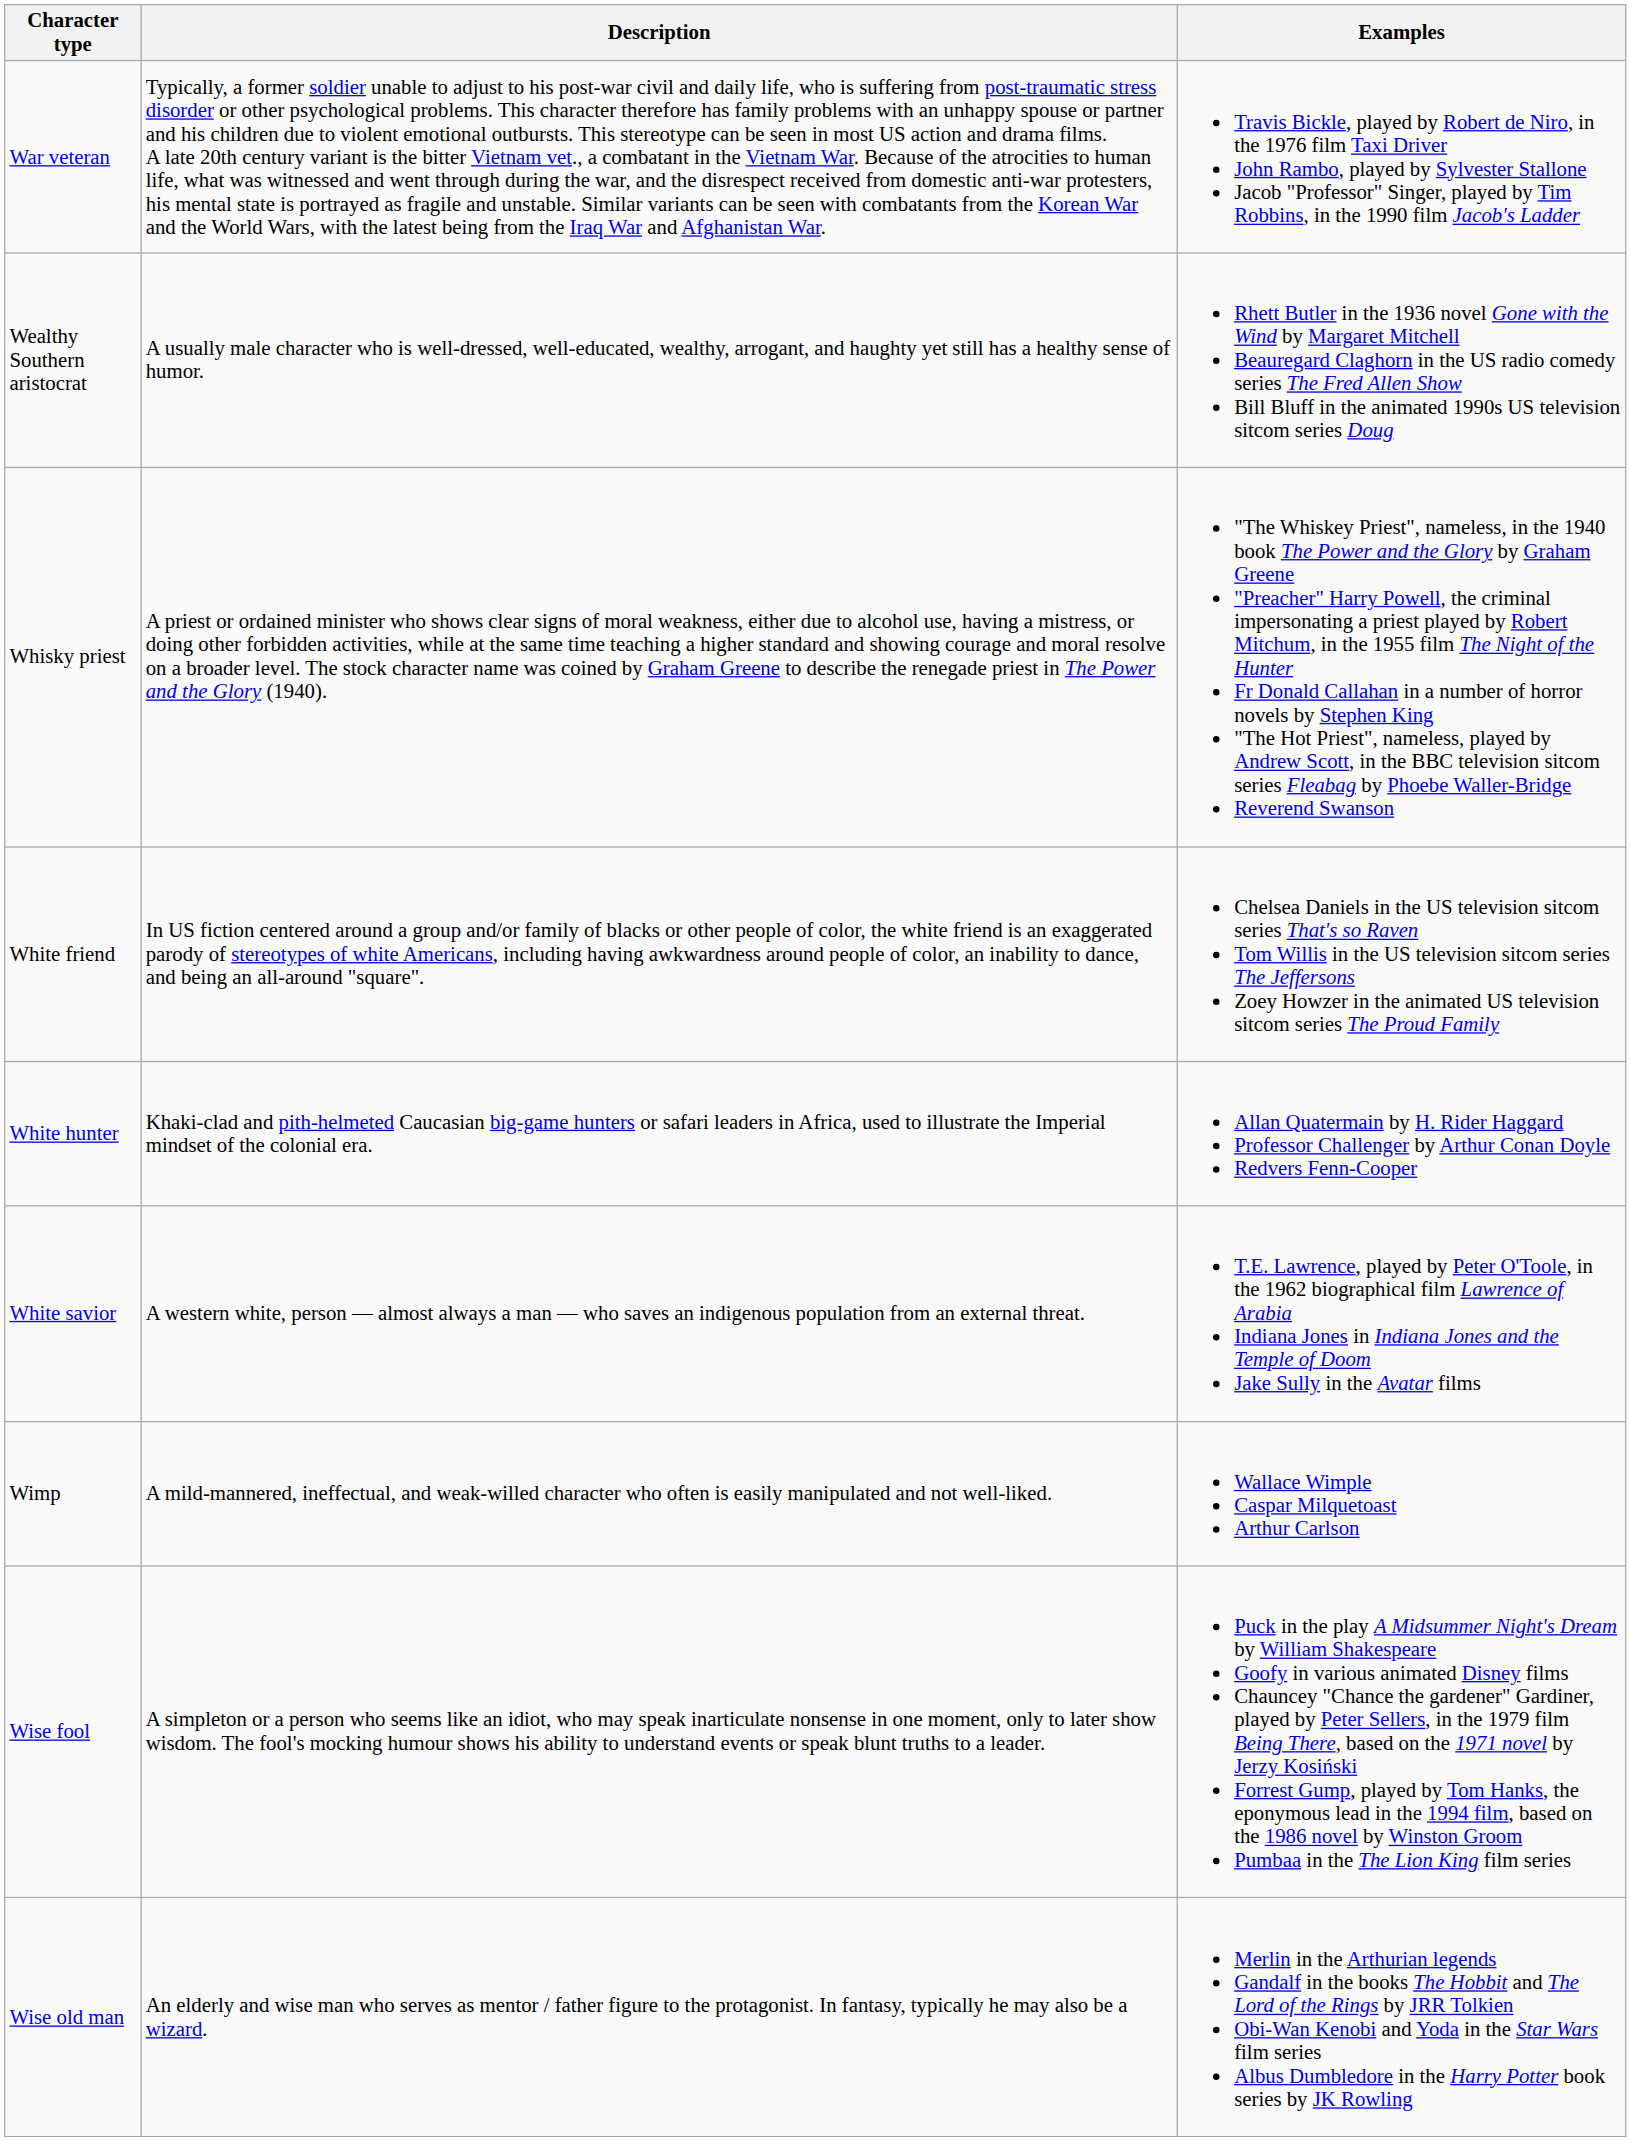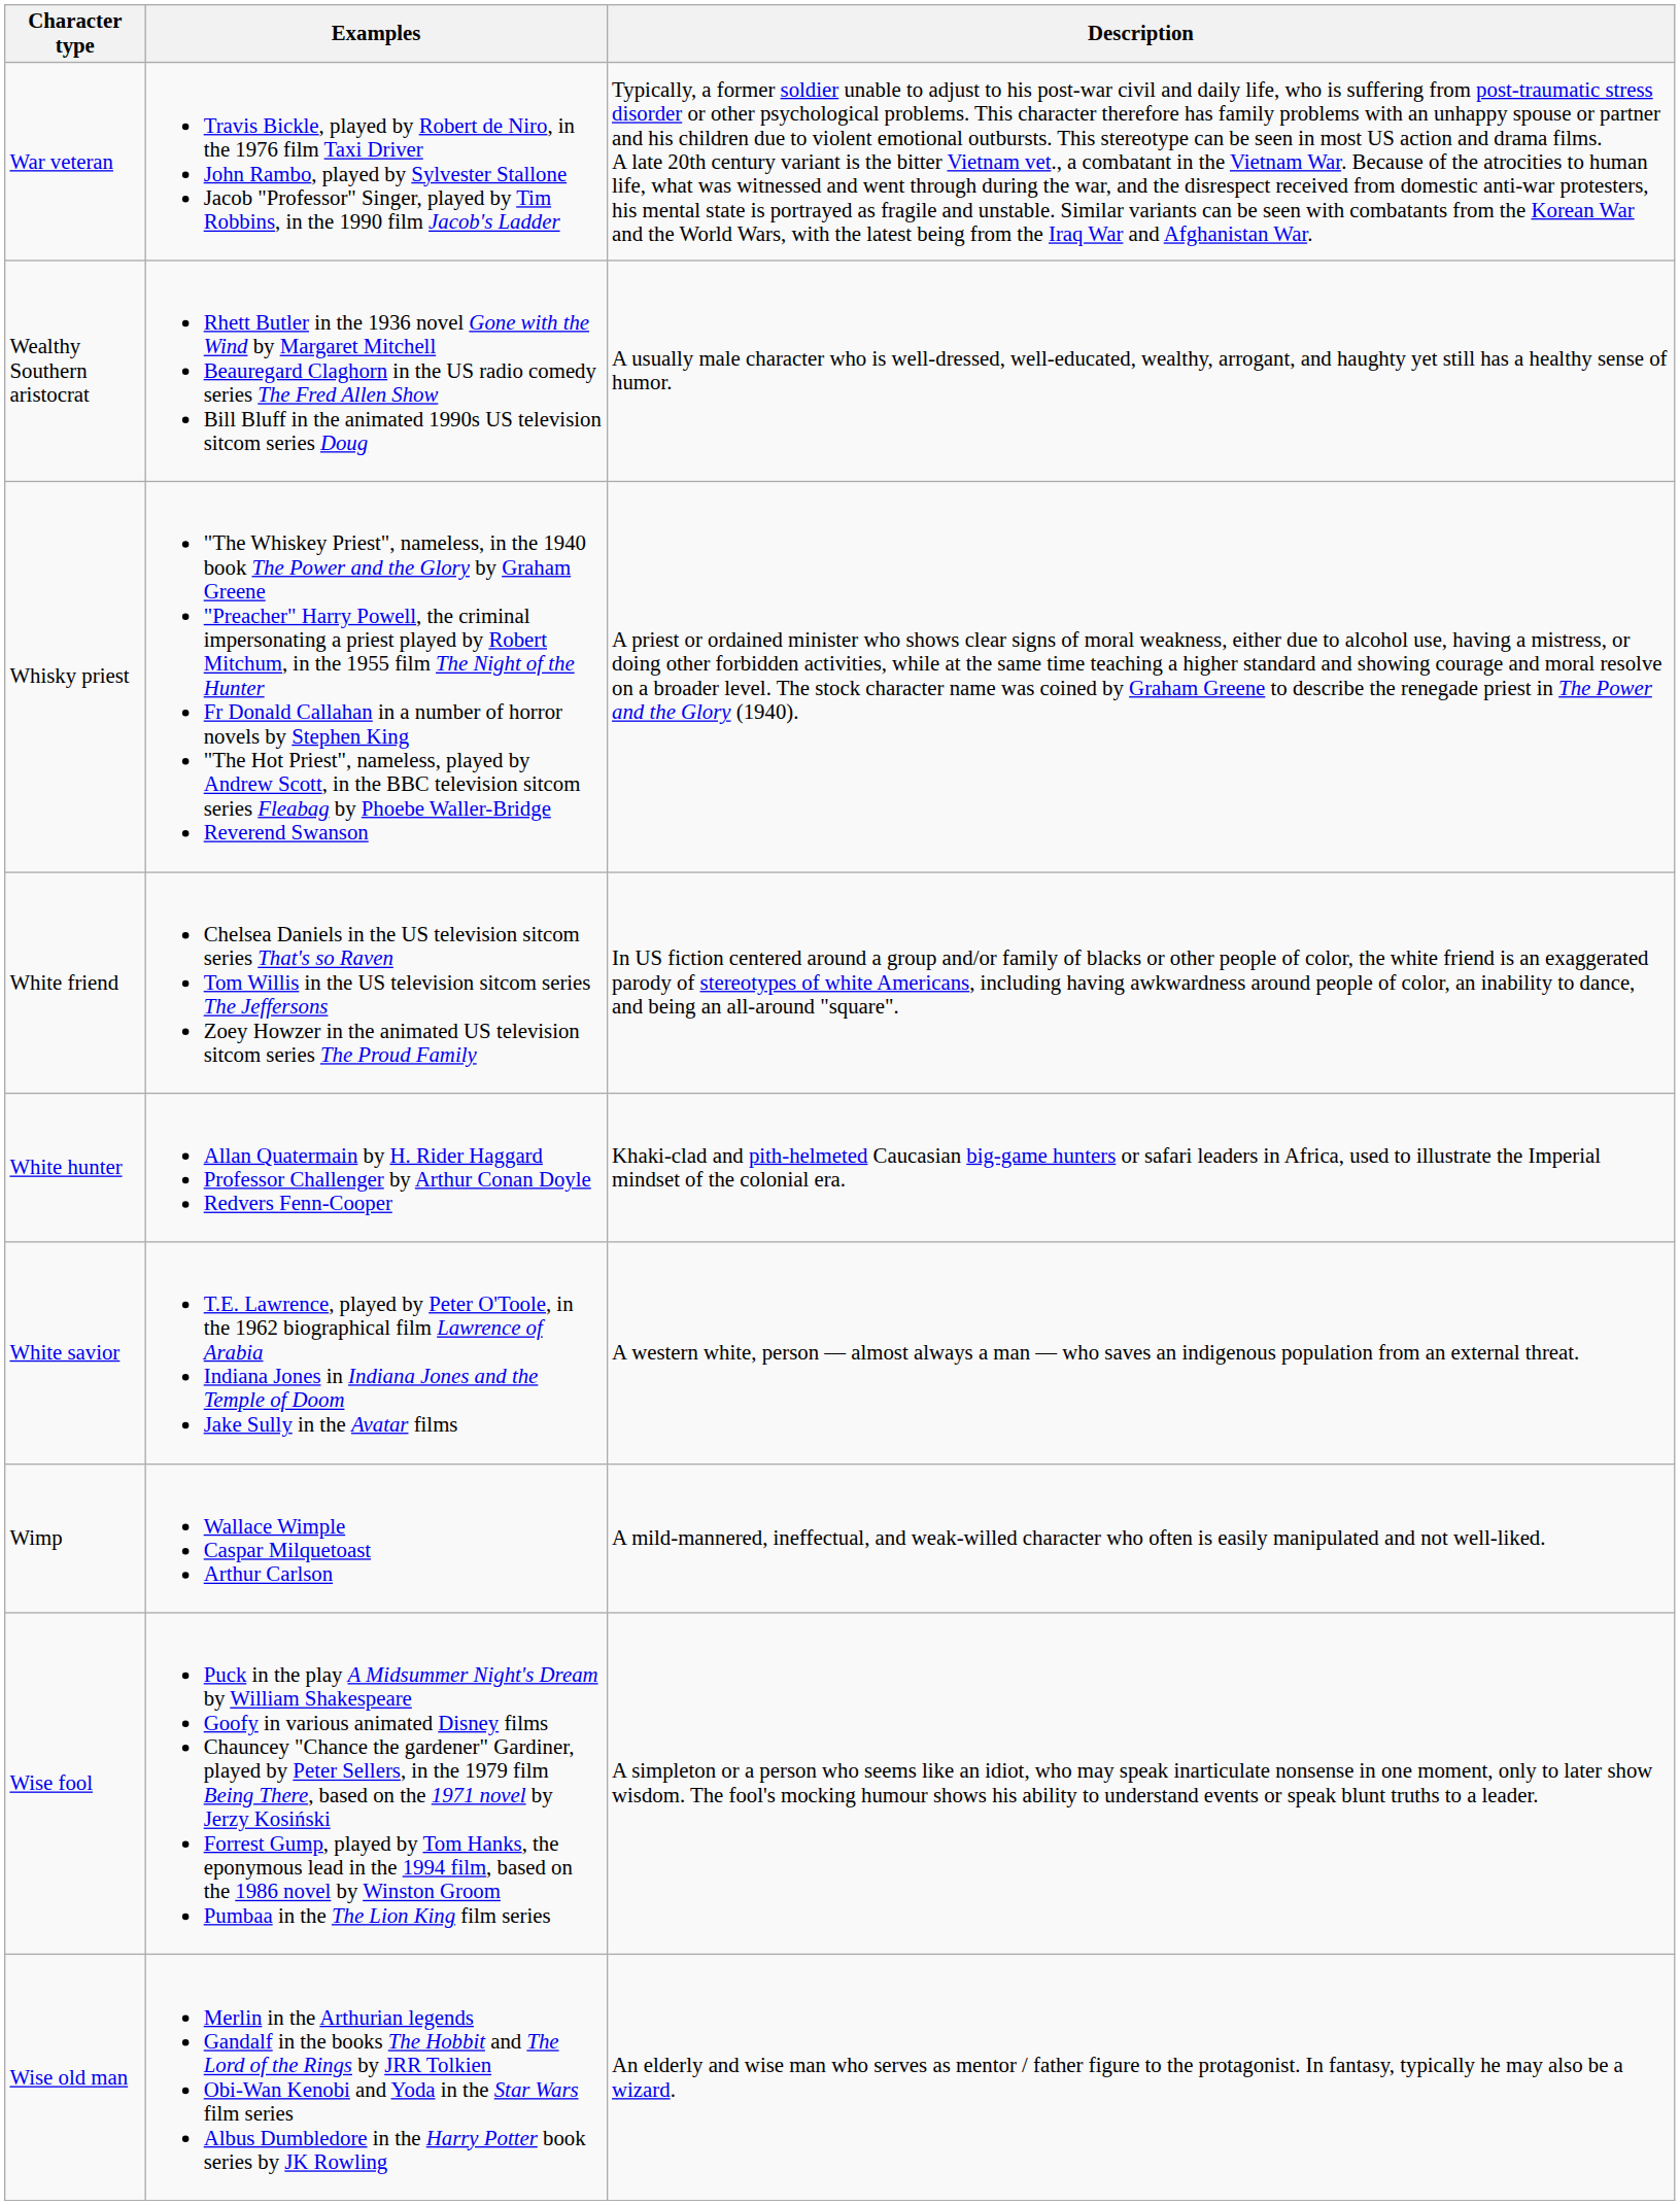columns swapped: Description <-> Examples
